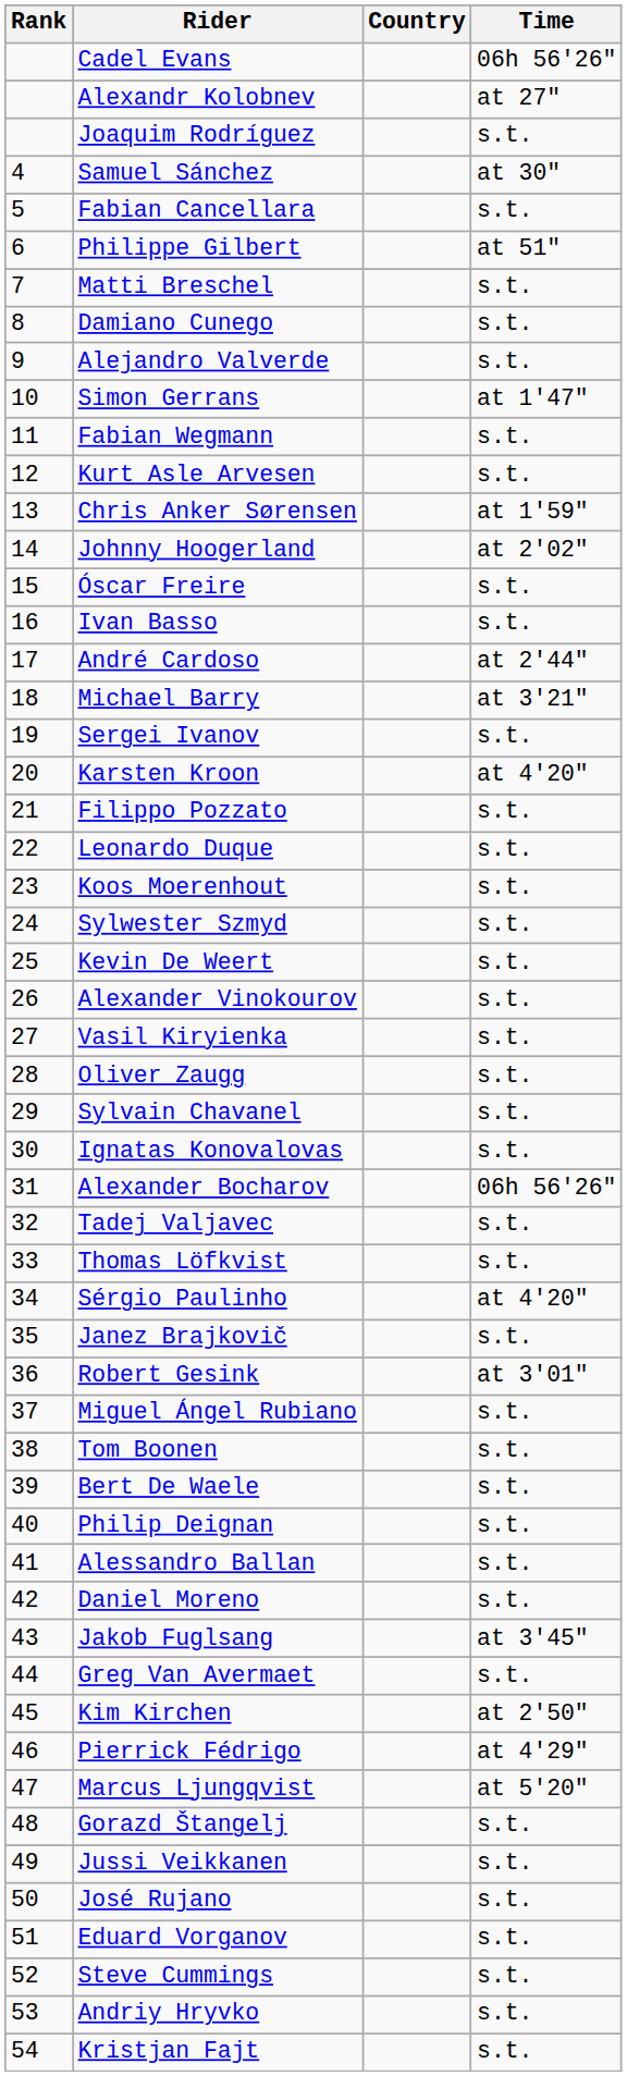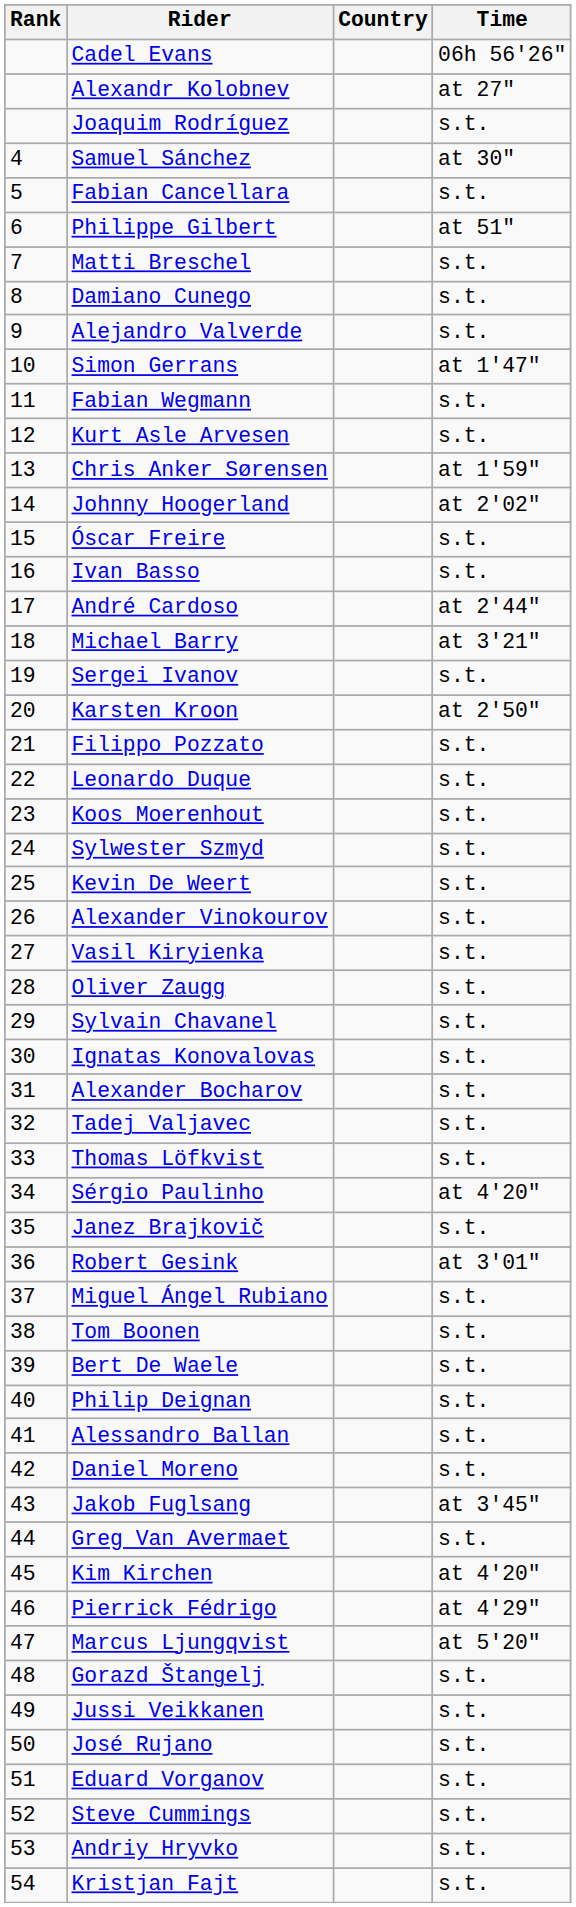Karsten Kroon | Time: at 4'20" -> at 2'50"
Alexander Bocharov | Time: 06h 56'26" -> s.t.
Kim Kirchen | Time: at 2'50" -> at 4'20"
